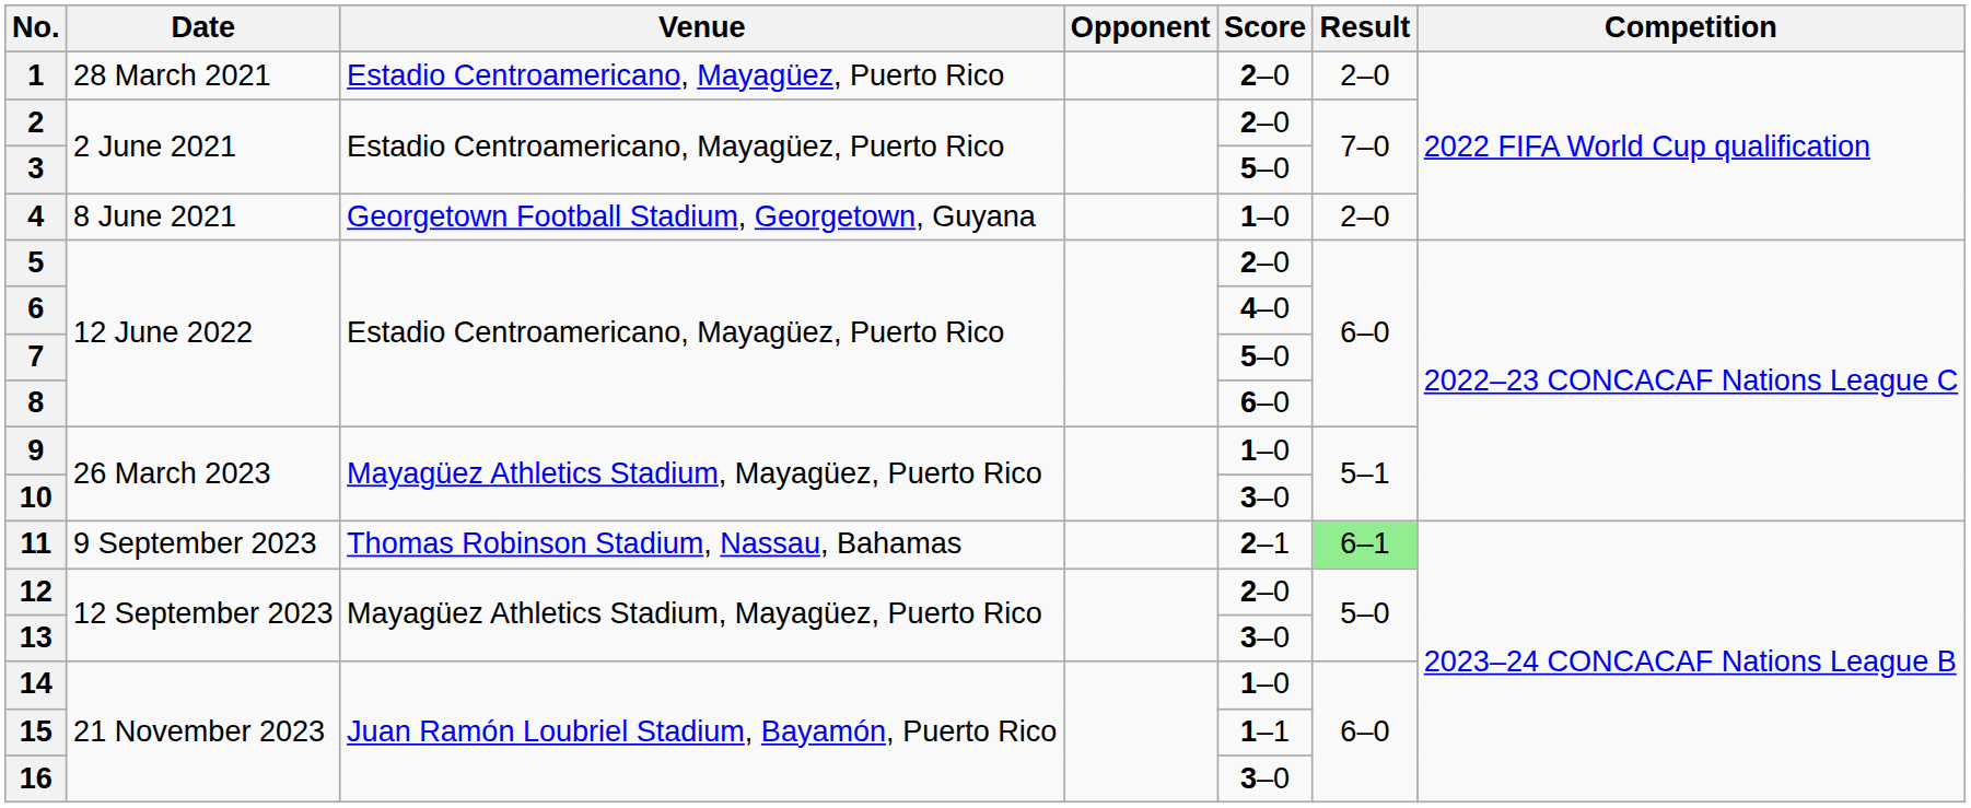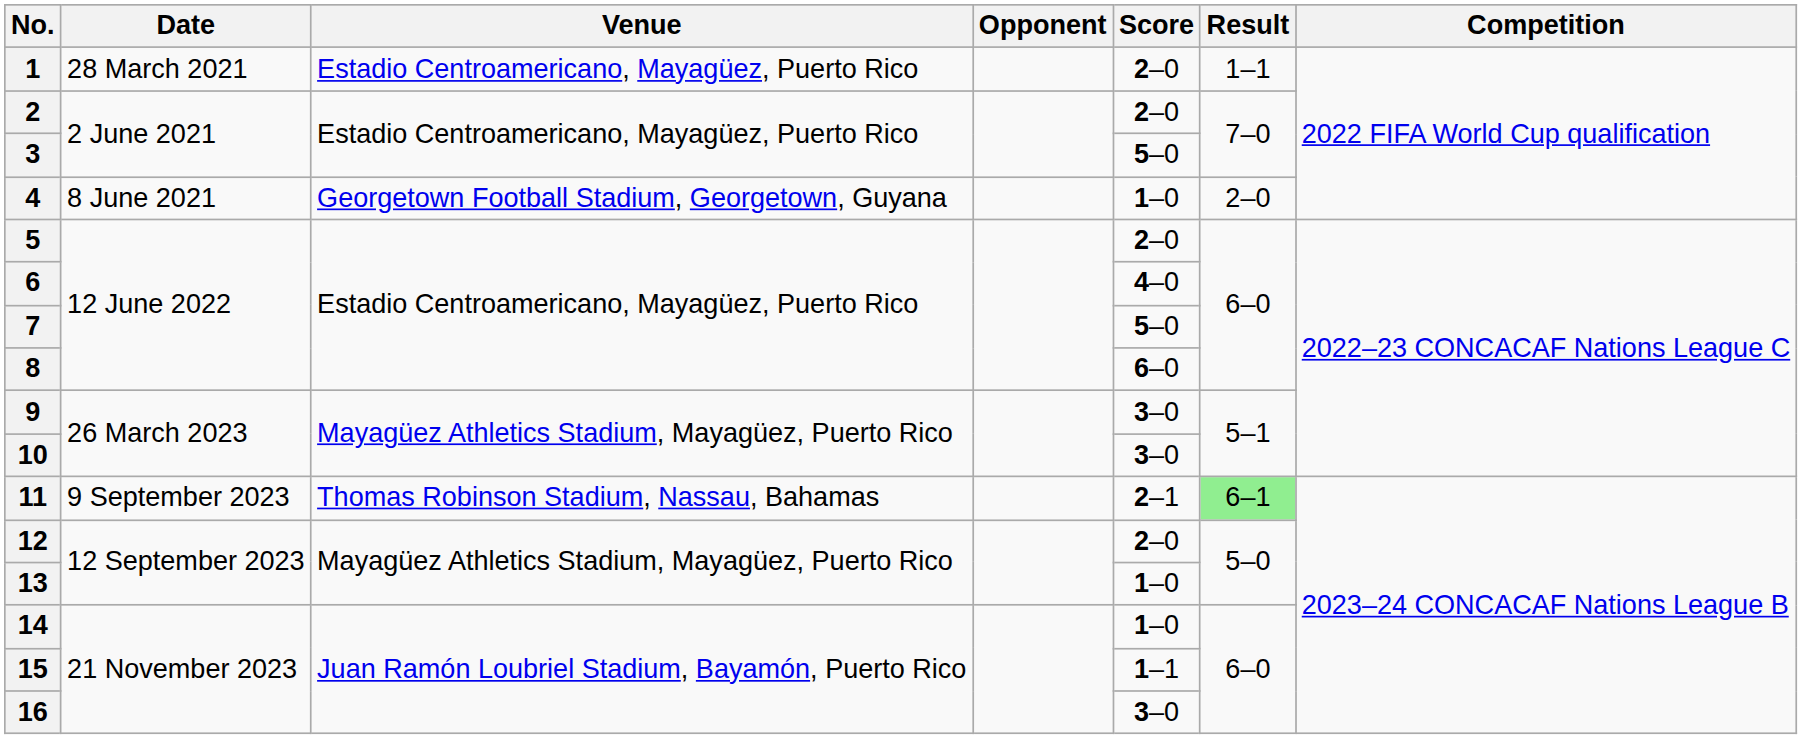1 | Result: 2–0 -> 1–1
9 | Score: 1–0 -> 3–0
13 | Score: 3–0 -> 1–0
